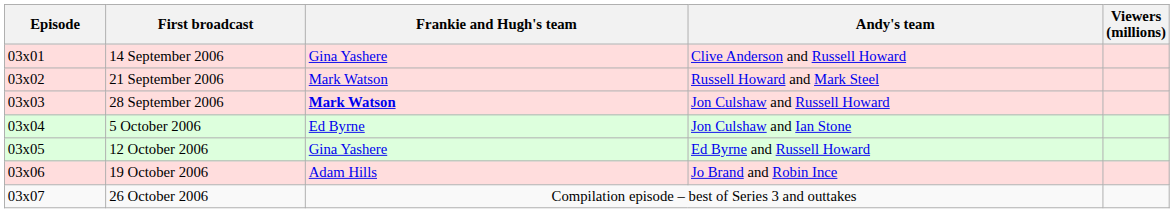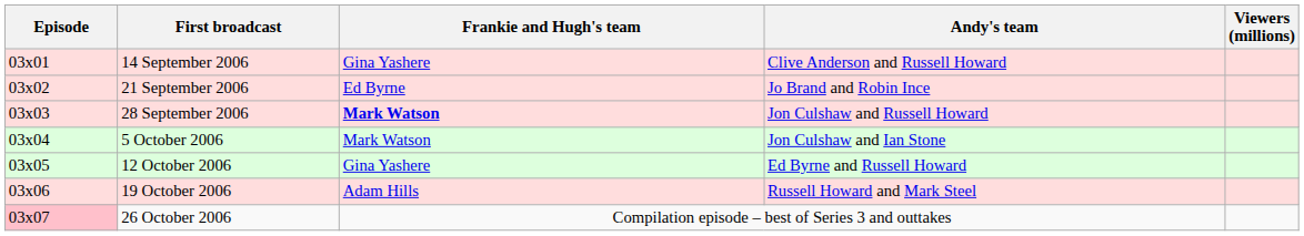21 September 2006 | Frankie and Hugh's team: Mark Watson -> Ed Byrne
21 September 2006 | Andy's team: Russell Howard and Mark Steel -> Jo Brand and Robin Ince
5 October 2006 | Frankie and Hugh's team: Ed Byrne -> Mark Watson
19 October 2006 | Andy's team: Jo Brand and Robin Ince -> Russell Howard and Mark Steel
26 October 2006 | Episode: no background -> pink background
